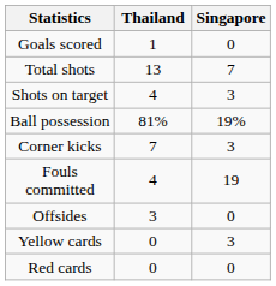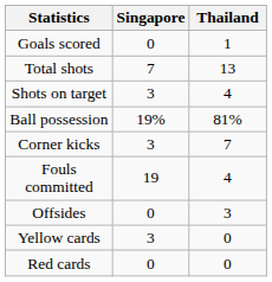columns swapped: Thailand <-> Singapore
